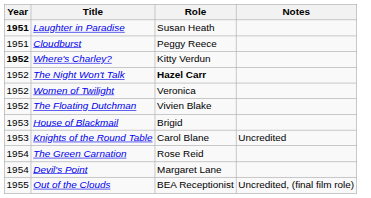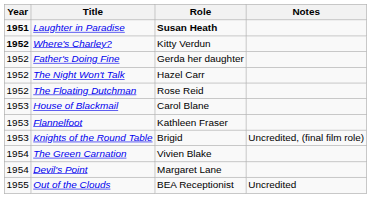Laughter in Paradise | Role: normal -> bold
- row: 1951 | Cloudburst | Peggy Reece
+ row: 1952 | Father's Doing Fine | Gerda her daughter
The Night Won't Talk | Role: bold -> normal
- row: 1952 | Women of Twilight | Veronica
The Floating Dutchman | Role: Vivien Blake -> Rose Reid
House of Blackmail | Role: Brigid -> Carol Blane
+ row: 1953 | Flannelfoot | Kathleen Fraser
Knights of the Round Table | Role: Carol Blane -> Brigid
Knights of the Round Table | Notes: Uncredited -> Uncredited, (final film role)
The Green Carnation | Role: Rose Reid -> Vivien Blake
Out of the Clouds | Notes: Uncredited, (final film role) -> Uncredited
